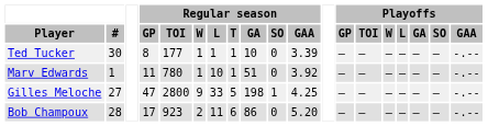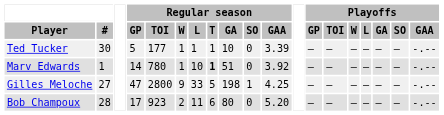Ted Tucker | Regular season / GP: 8 -> 5
Marv Edwards | Regular season / GP: 11 -> 14
Marv Edwards | Regular season / T: normal -> bold
Bob Champoux | Regular season / GA: 86 -> 80
